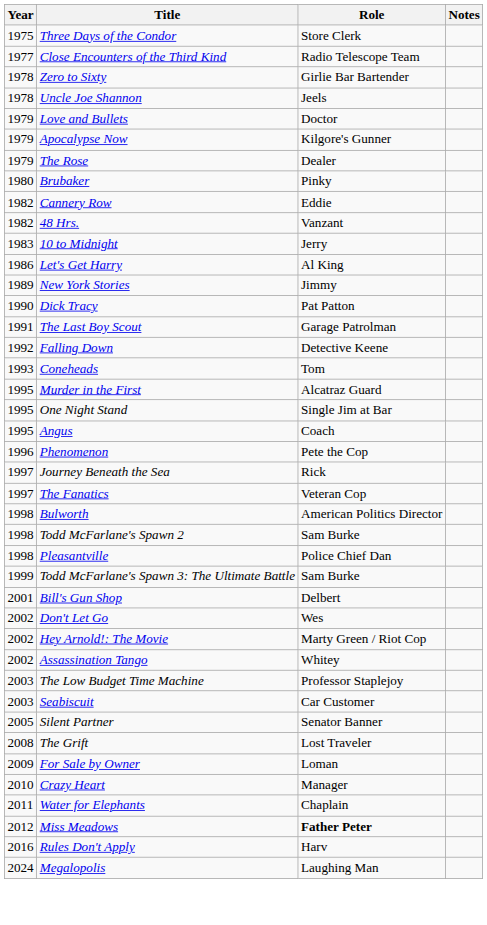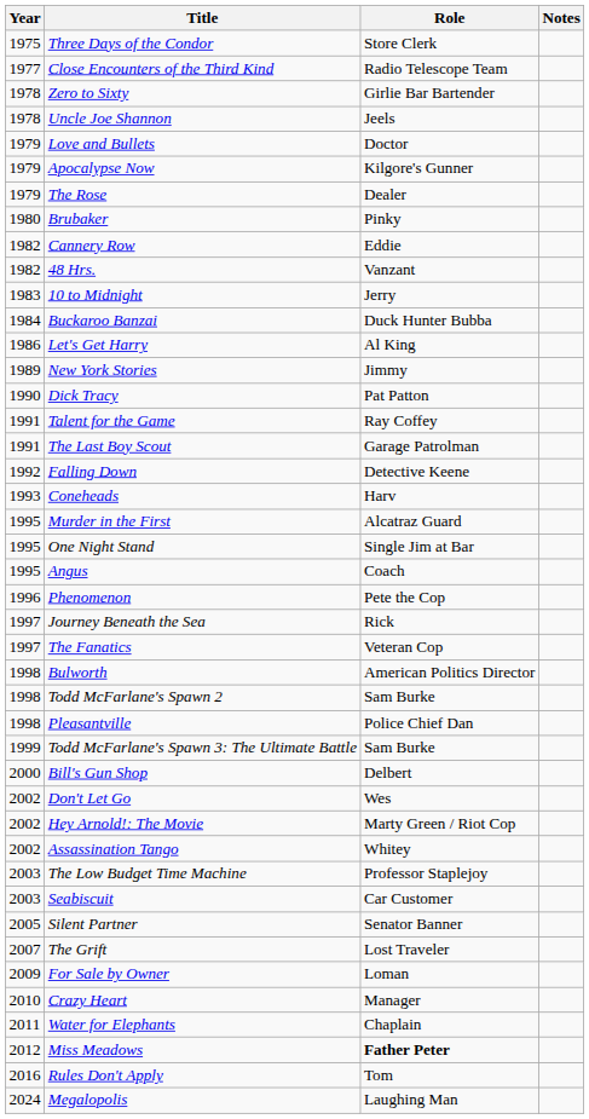+ row: 1984 | Buckaroo Banzai | Duck Hunter Bubba
+ row: 1991 | Talent for the Game | Ray Coffey
Coneheads | Role: Tom -> Harv
Bill's Gun Shop | Year: 2001 -> 2000
The Grift | Year: 2008 -> 2007
Rules Don't Apply | Role: Harv -> Tom
